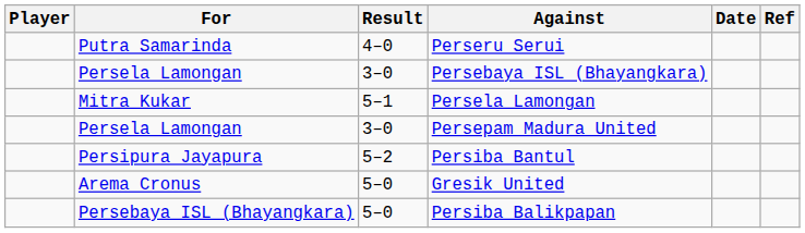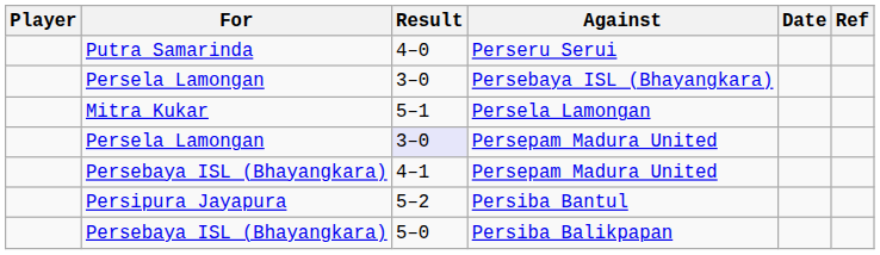Persela Lamongan / Persepam Madura United | Result: no background -> lavender background
+ row: Persebaya ISL (Bhayangkara) | 4–1 | Persepam Madura United
- row: Arema Cronus | 5–0 | Gresik United
